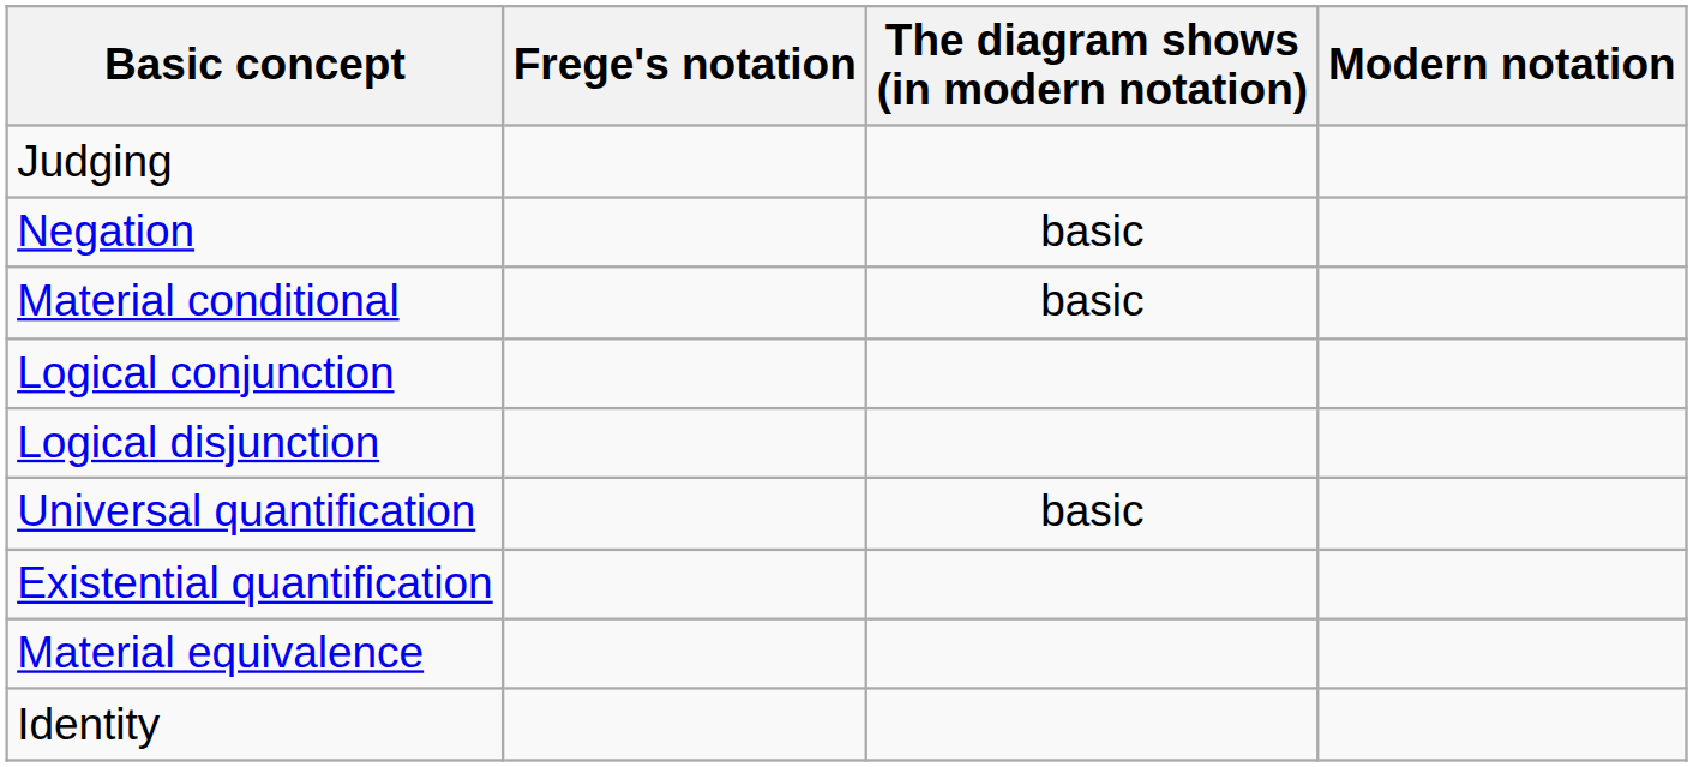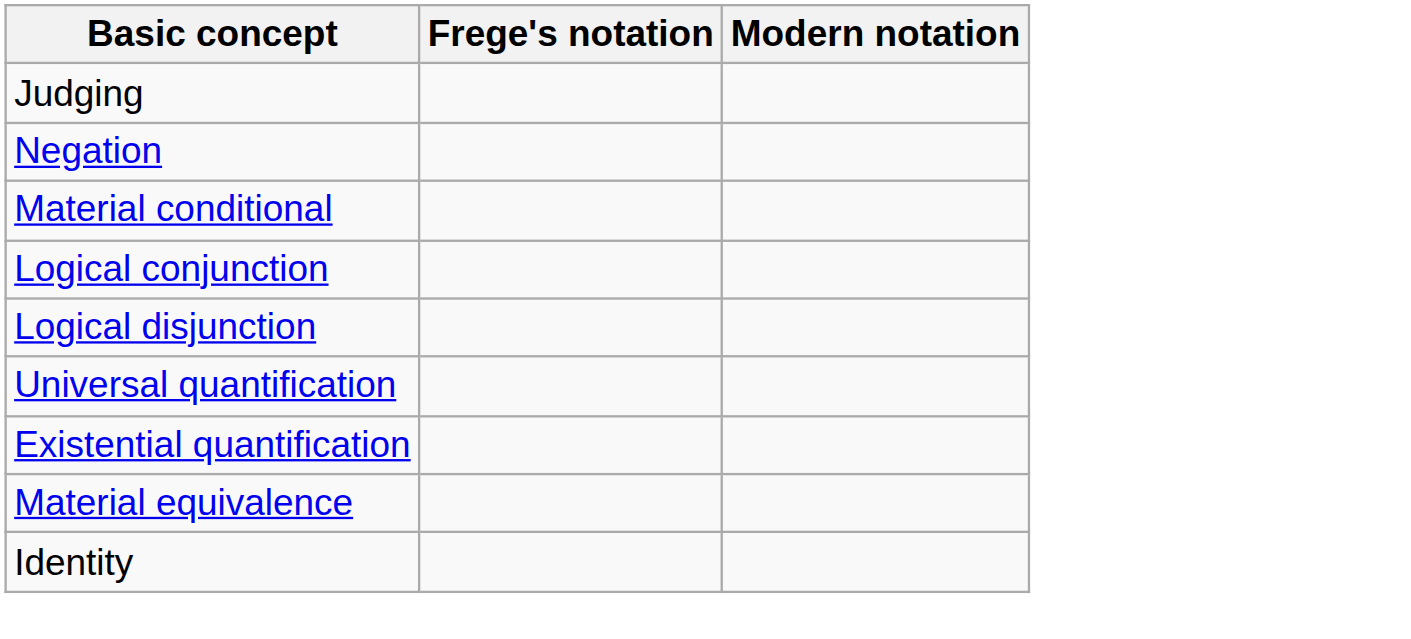- column: The diagram shows (in modern notation) | basic | basic | basic
